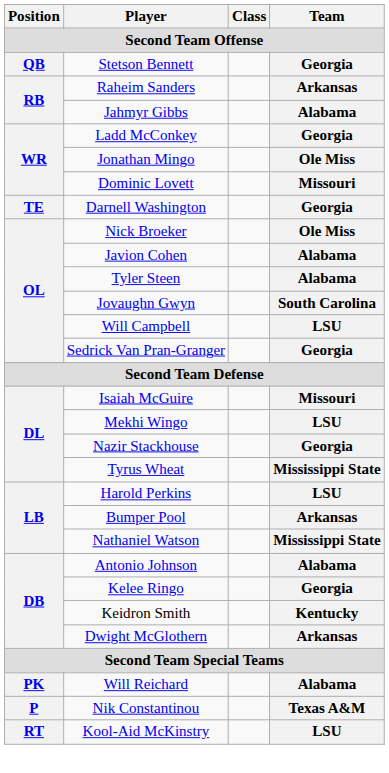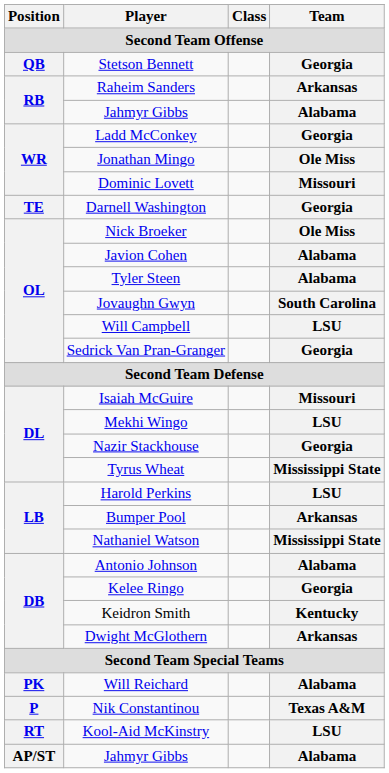+ row: AP/ST | Jahmyr Gibbs | Alabama
